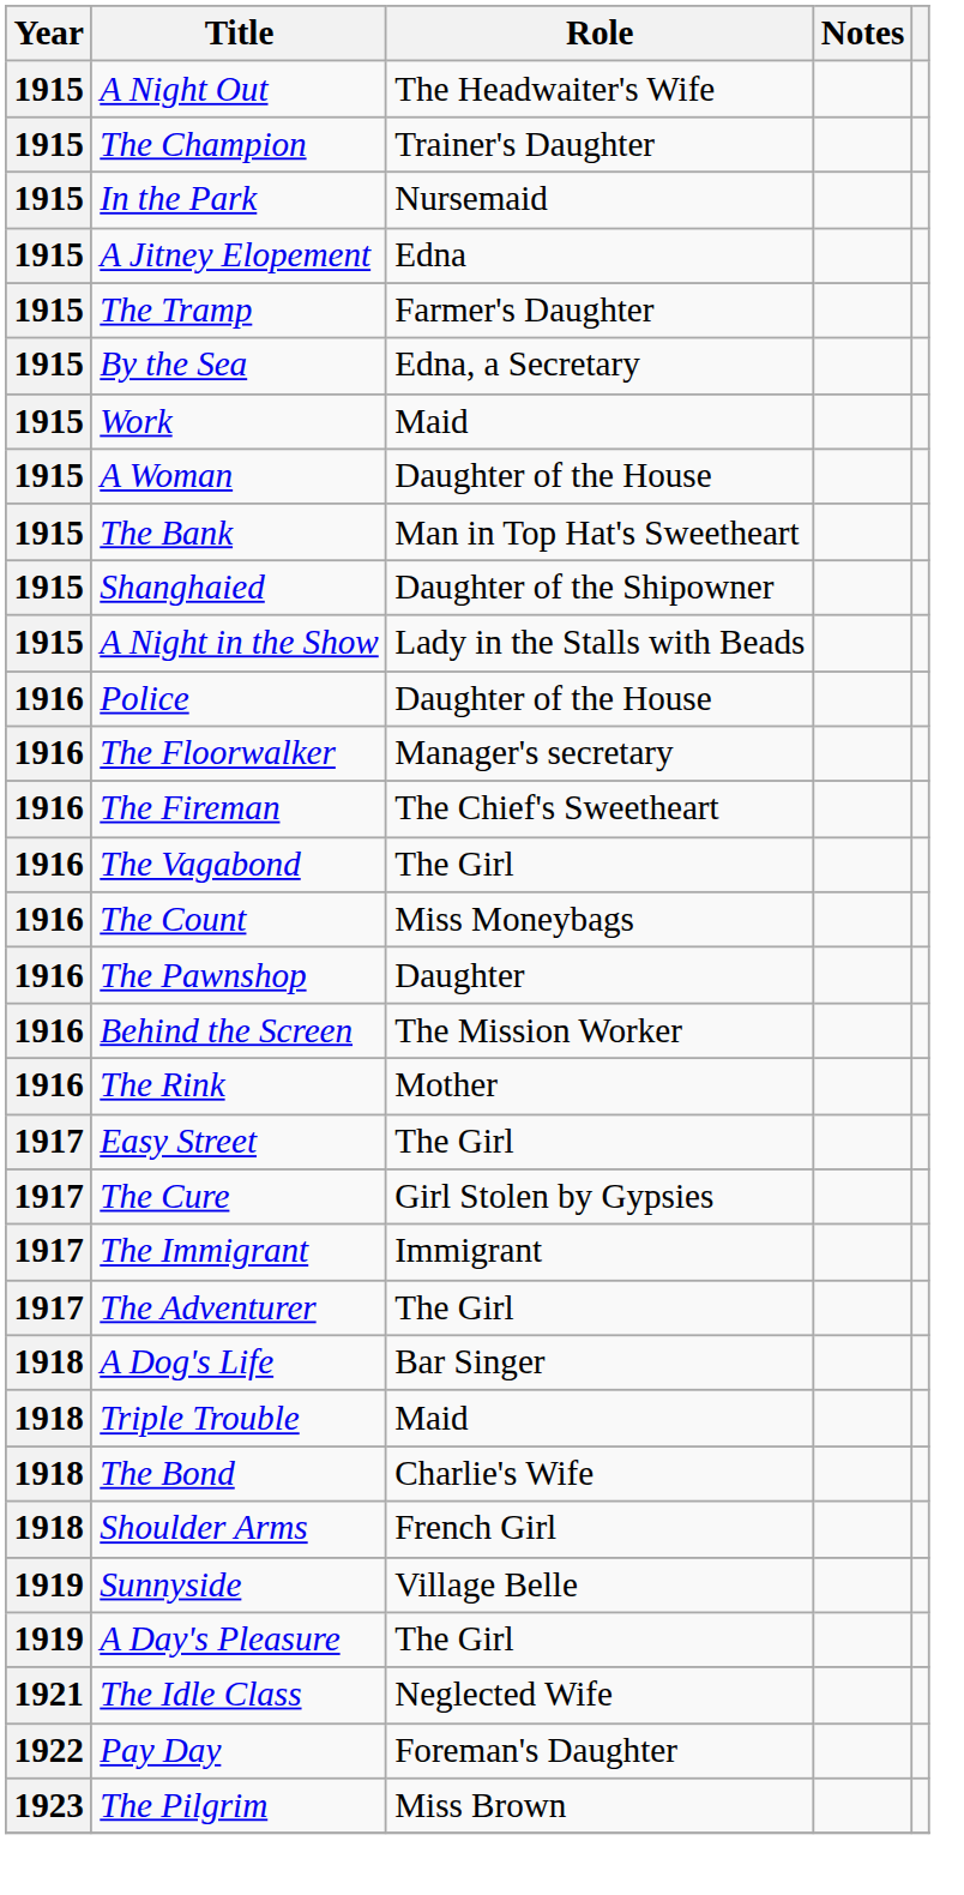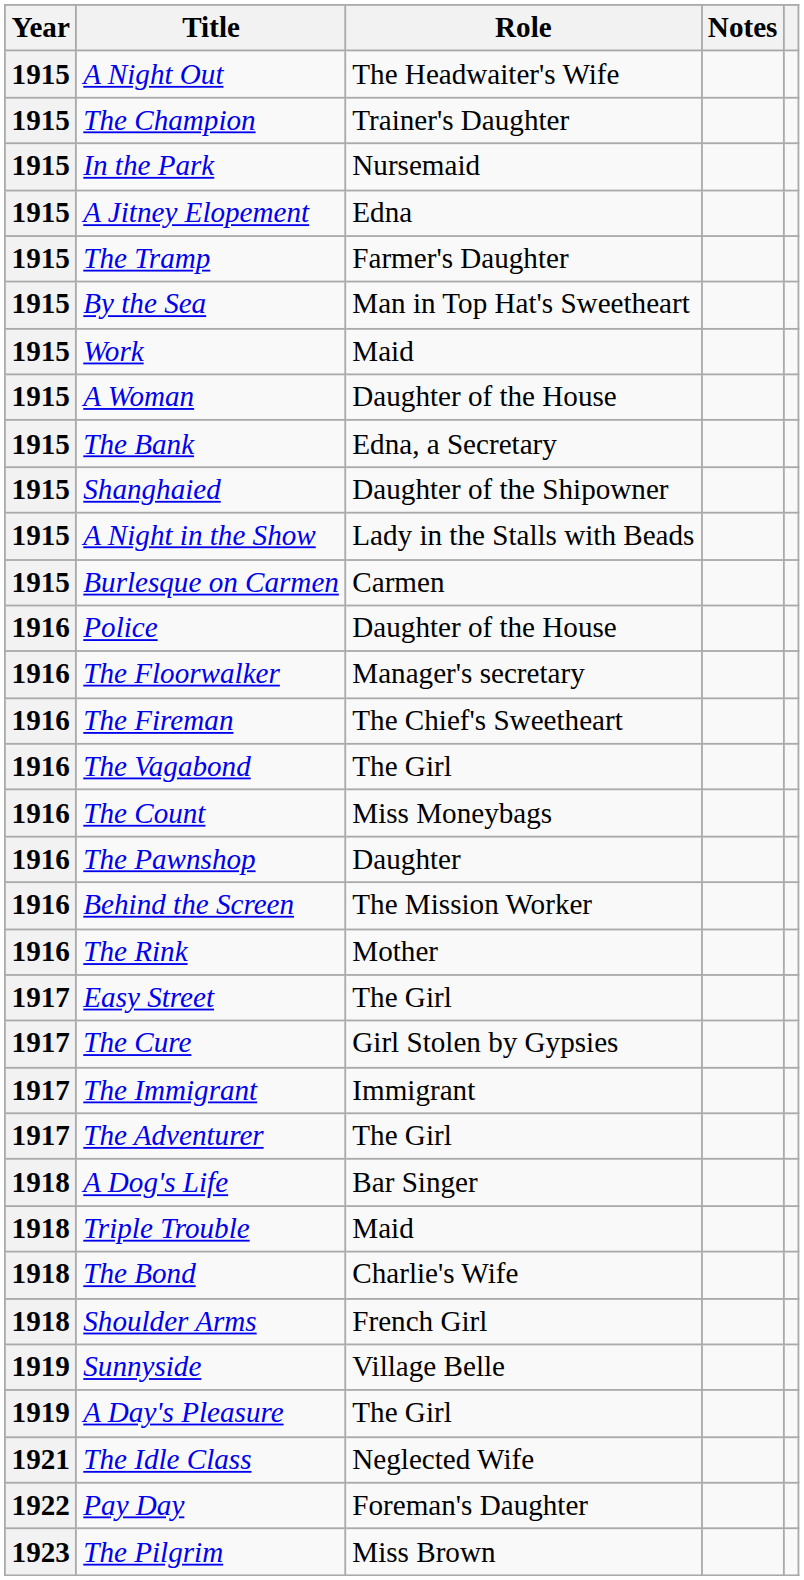By the Sea | Role: Edna, a Secretary -> Man in Top Hat's Sweetheart
The Bank | Role: Man in Top Hat's Sweetheart -> Edna, a Secretary
+ row: 1915 | Burlesque on Carmen | Carmen
